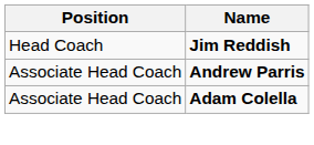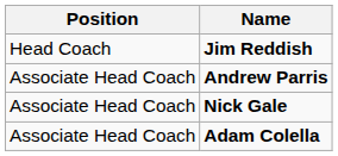+ row: Associate Head Coach | Nick Gale
